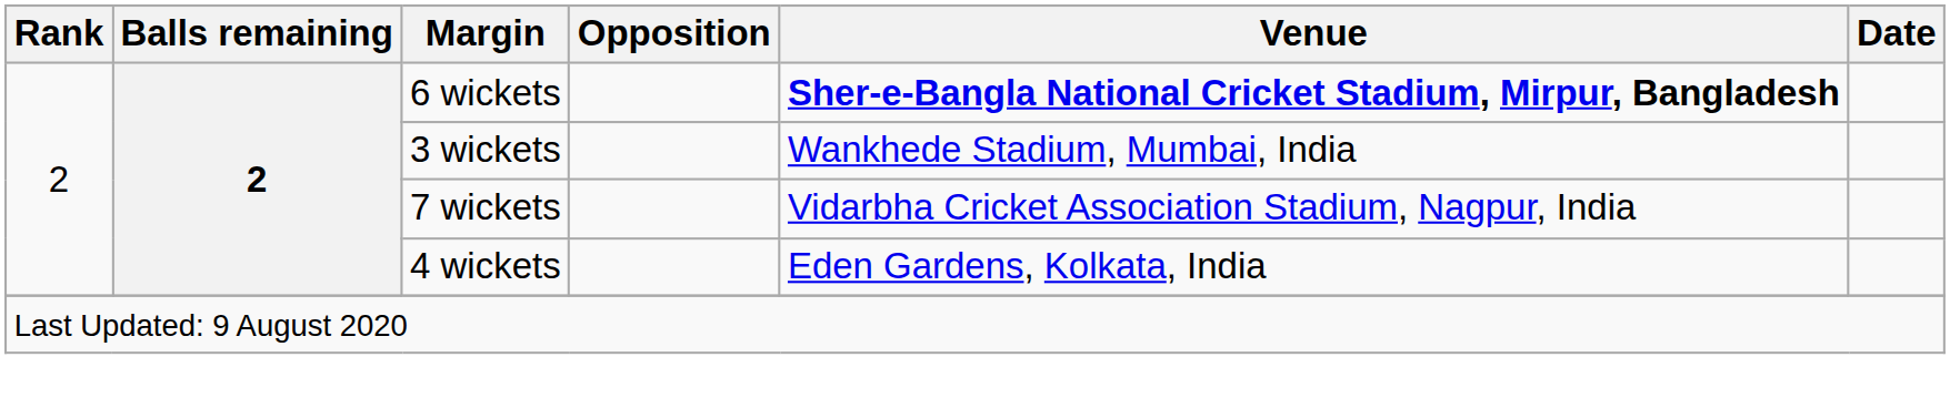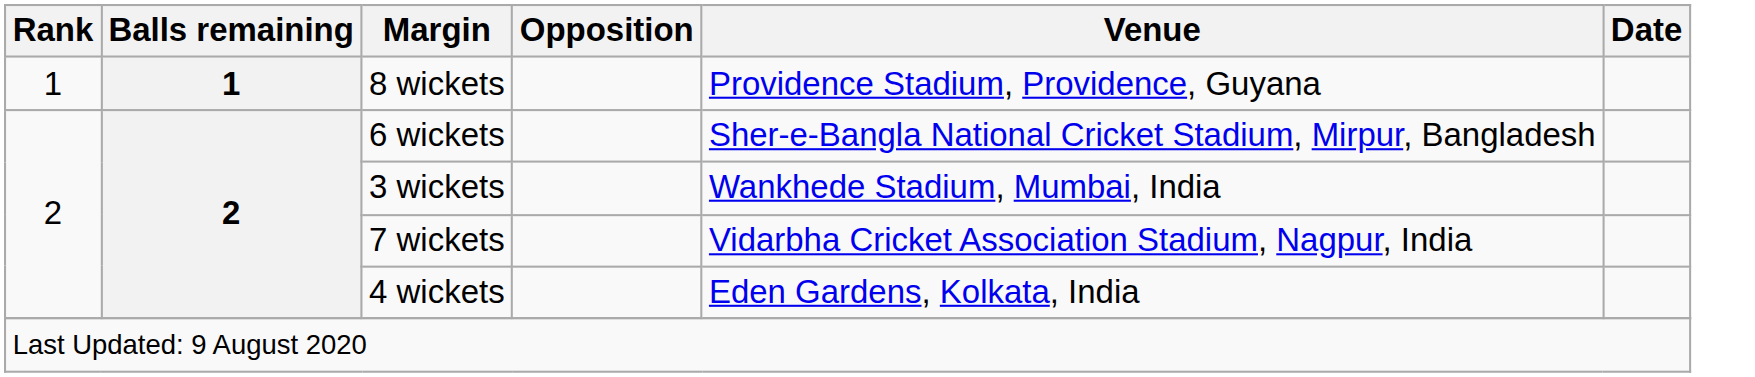+ row: 1 | 1 | 8 wickets | Providence Stadium, Providence, Guyana
6 wickets | Venue: bold -> normal
